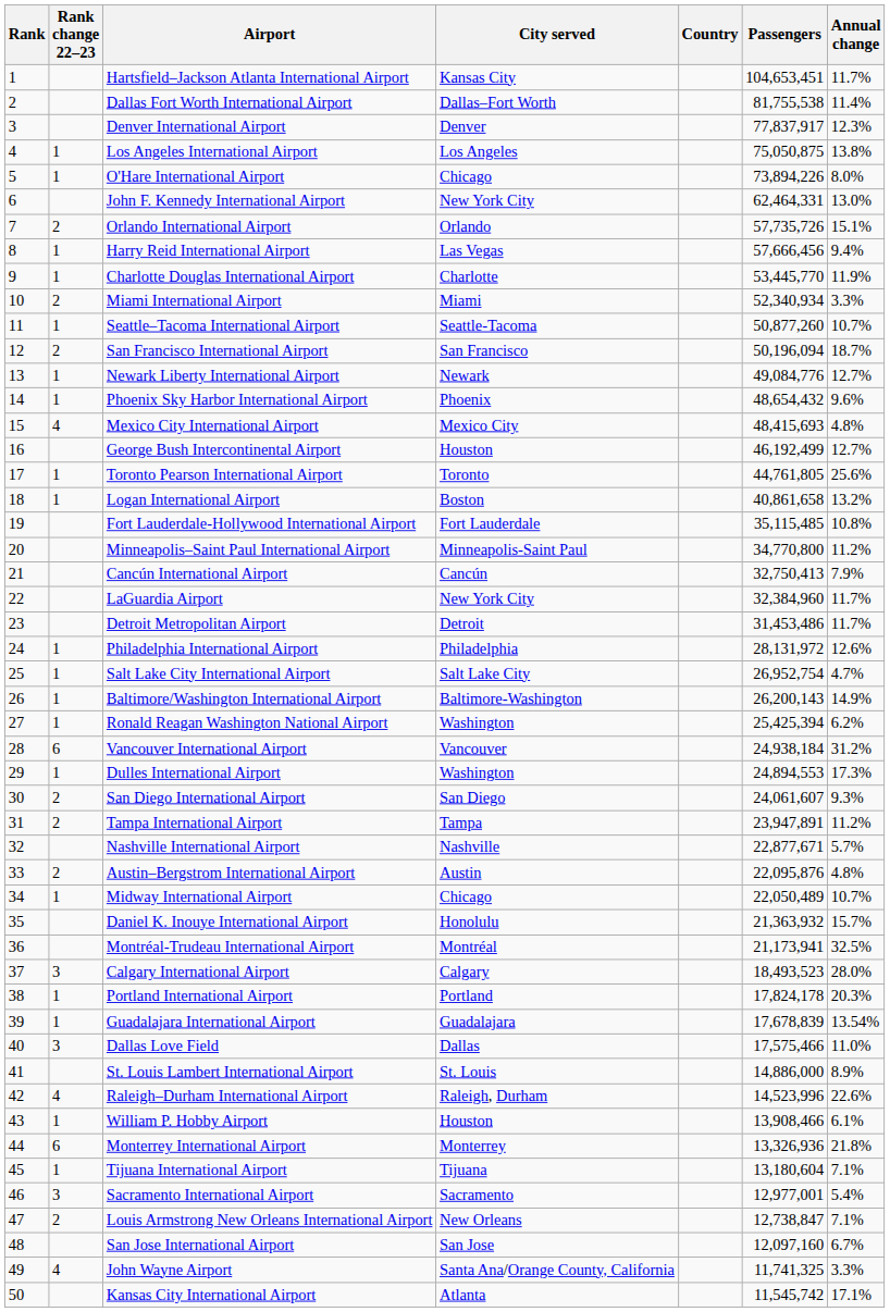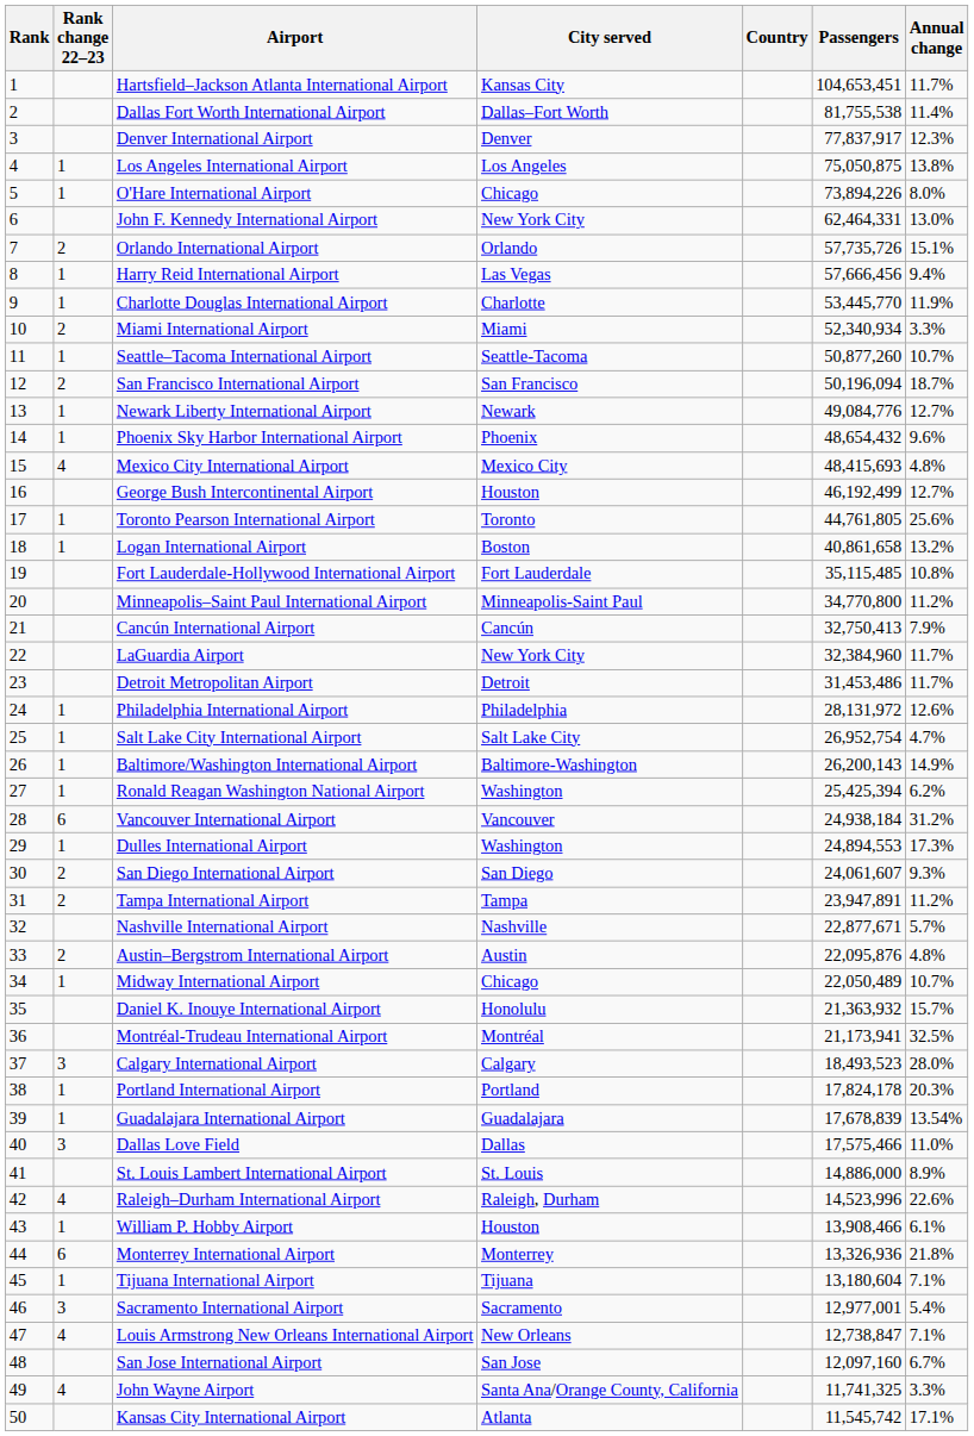Louis Armstrong New Orleans International Airport | Rank change 22–23: 2 -> 4
